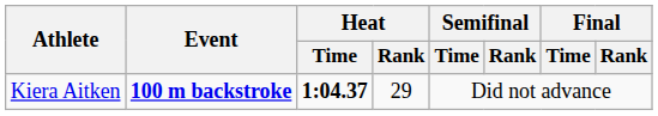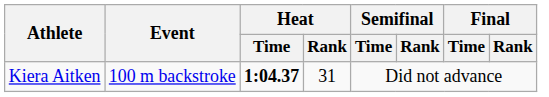Kiera Aitken | Event: bold -> normal
Kiera Aitken | Heat / Rank: 29 -> 31
